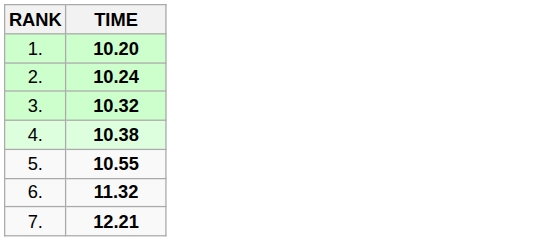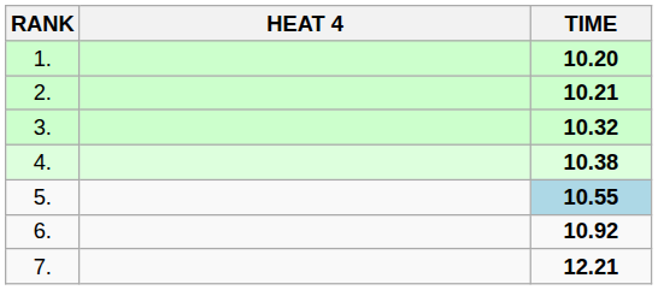+ column: HEAT 4
2. | TIME: 10.24 -> 10.21
5. | TIME: no background -> lightblue background
6. | TIME: 11.32 -> 10.92
